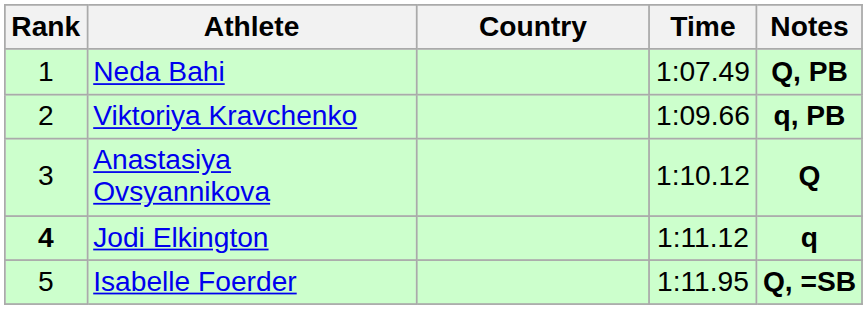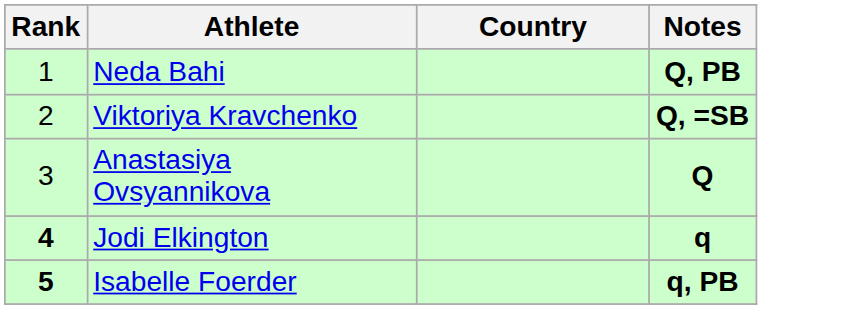- column: Time | 1:07.49 | 1:09.66 | 1:10.12 | 1:11.12 | 1:11.95
Viktoriya Kravchenko | Notes: q, PB -> Q, =SB
Isabelle Foerder | Rank: normal -> bold
Isabelle Foerder | Notes: Q, =SB -> q, PB
